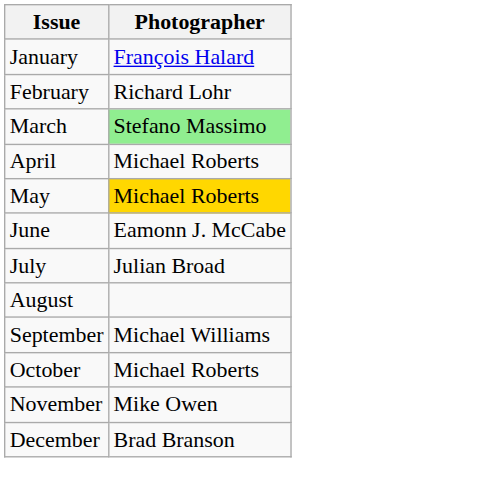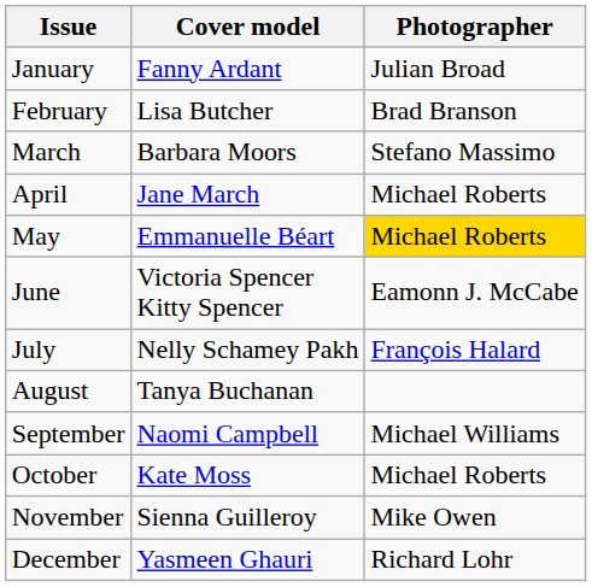+ column: Cover model | Fanny Ardant | Lisa Butcher | Barbara Moors | Jane March | Emmanuelle Béart | Victoria Spencer Kitty Spencer | Nelly Schamey Pakh | Tanya Buchanan | Naomi Campbell | Kate Moss | Sienna Guilleroy | Yasmeen Ghauri
January | Photographer: François Halard -> Julian Broad
February | Photographer: Richard Lohr -> Brad Branson
March | Photographer: lightgreen background -> no background
July | Photographer: Julian Broad -> François Halard
December | Photographer: Brad Branson -> Richard Lohr
